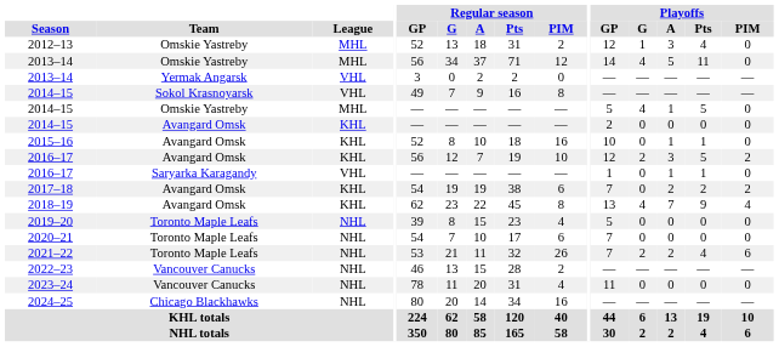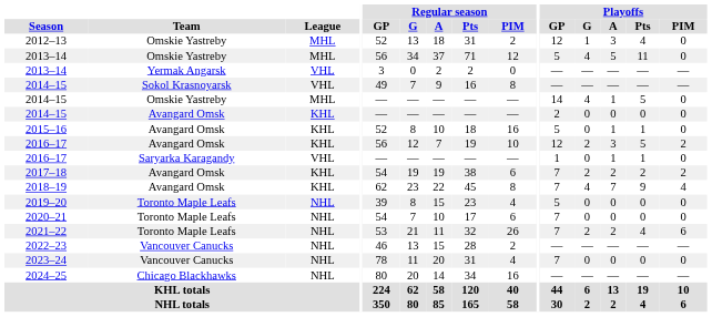2013–14 / Omskie Yastreby | Playoffs / GP: 14 -> 5
2014–15 / Omskie Yastreby | Playoffs / GP: 5 -> 14
2015–16 | Playoffs / GP: 10 -> 5
2017–18 | Playoffs / G: 0 -> 2
2018–19 | Playoffs / GP: 13 -> 7
2023–24 | Playoffs / GP: 11 -> 7
